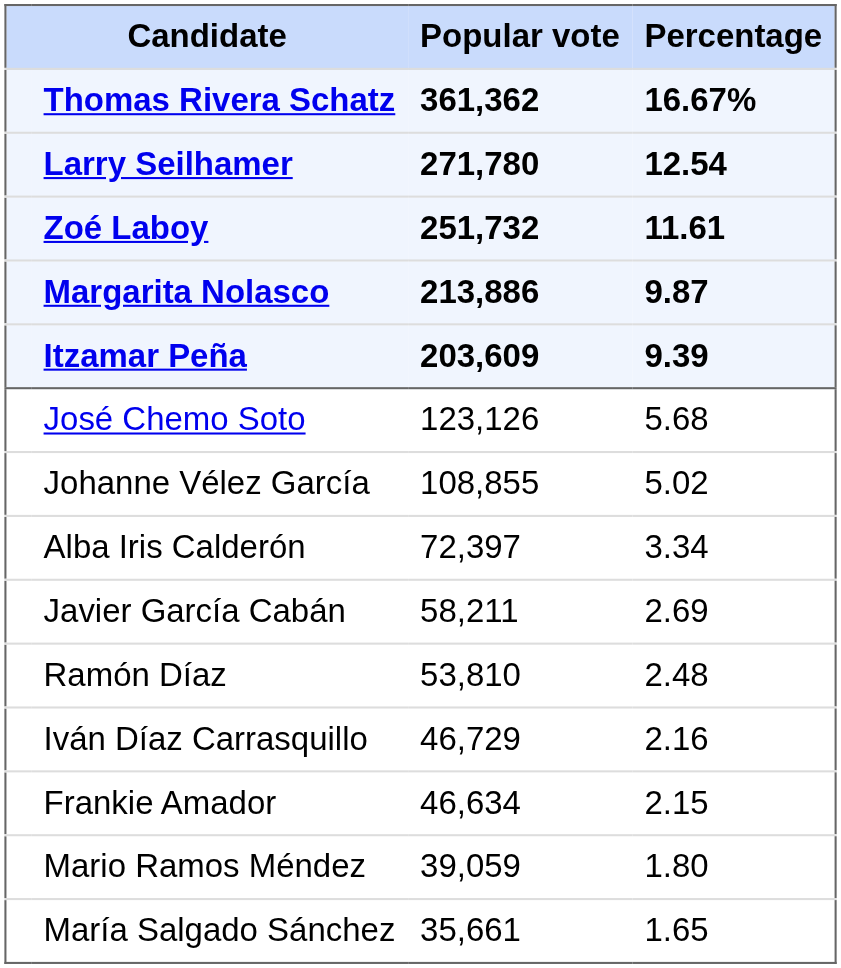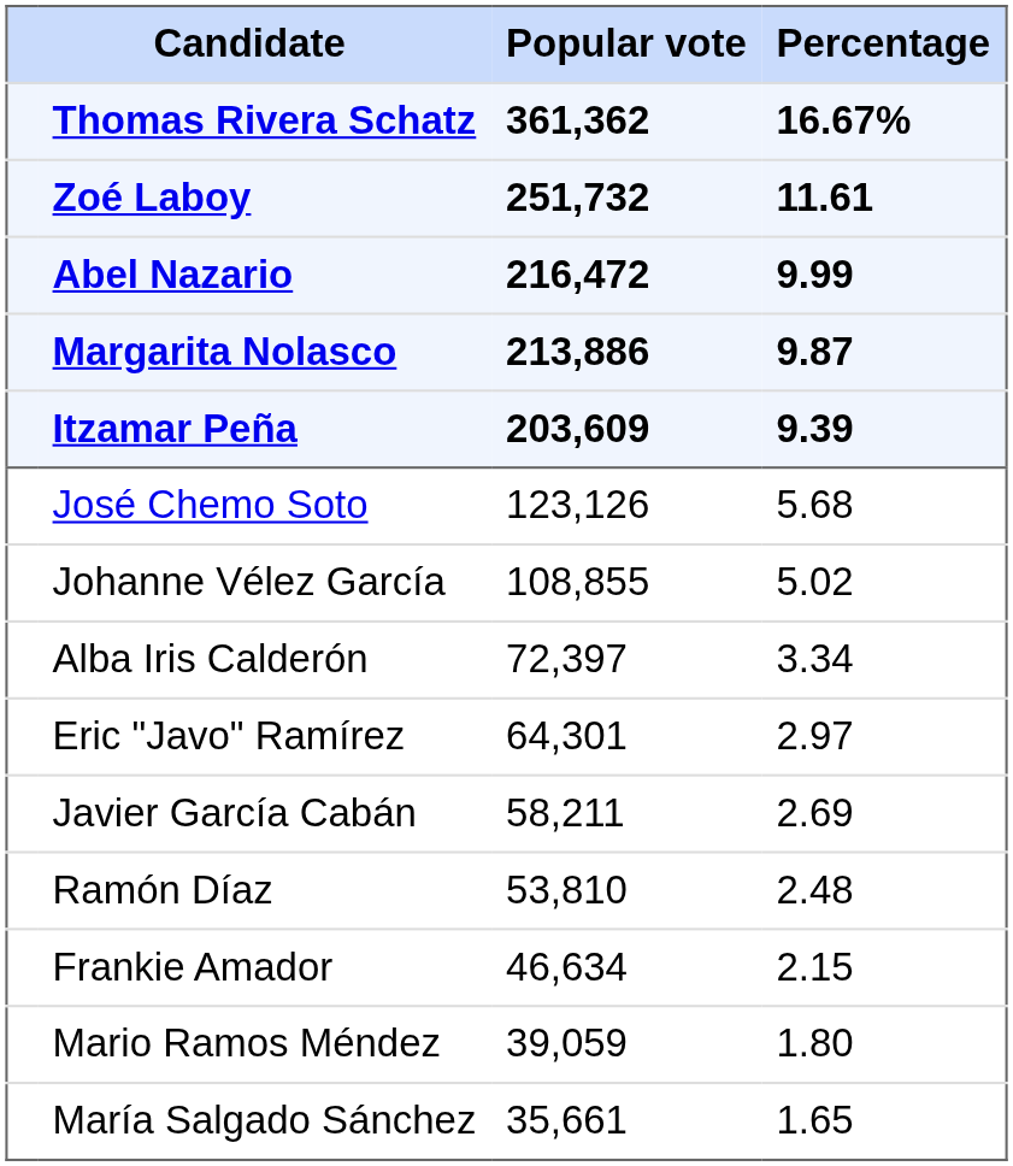- row: Larry Seilhamer | 271,780 | 12.54
+ row: Abel Nazario | 216,472 | 9.99
+ row: Eric "Javo" Ramírez | 64,301 | 2.97
- row: Iván Díaz Carrasquillo | 46,729 | 2.16
